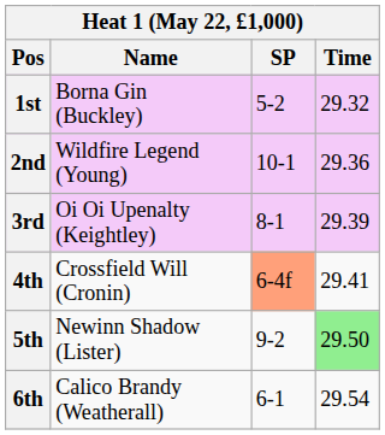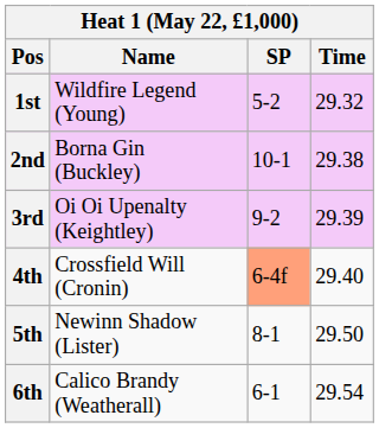1st | Name: Borna Gin (Buckley) -> Wildfire Legend (Young)
2nd | Name: Wildfire Legend (Young) -> Borna Gin (Buckley)
2nd | Time: 29.36 -> 29.38
3rd | SP: 8-1 -> 9-2
4th | Time: 29.41 -> 29.40
5th | SP: 9-2 -> 8-1
5th | Time: lightgreen background -> no background
